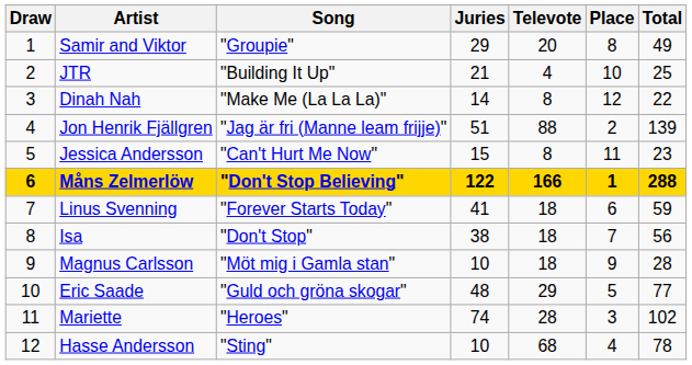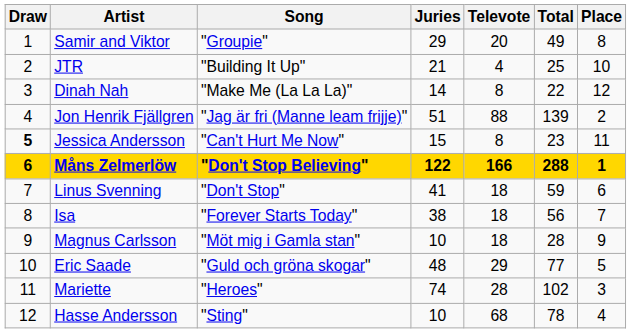columns swapped: Total <-> Place
Jessica Andersson | Draw: normal -> bold
Linus Svenning | Song: "Forever Starts Today" -> "Don't Stop"
Isa | Song: "Don't Stop" -> "Forever Starts Today"
